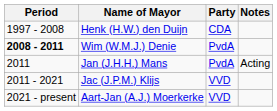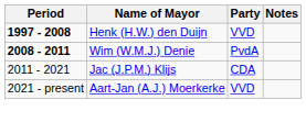Henk (H.W.) den Duijn | Period: normal -> bold
Henk (H.W.) den Duijn | Party: CDA -> VVD
- row: 2011 | Jan (J.H.H.) Mans | PvdA | Acting
Jac (J.P.M.) Klijs | Party: VVD -> CDA
